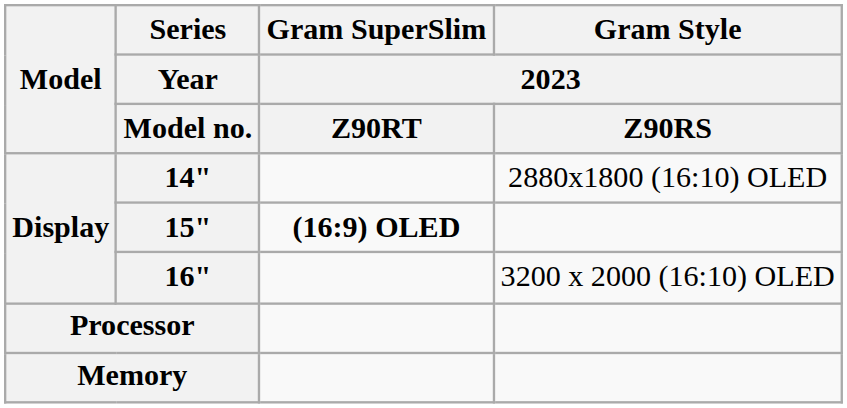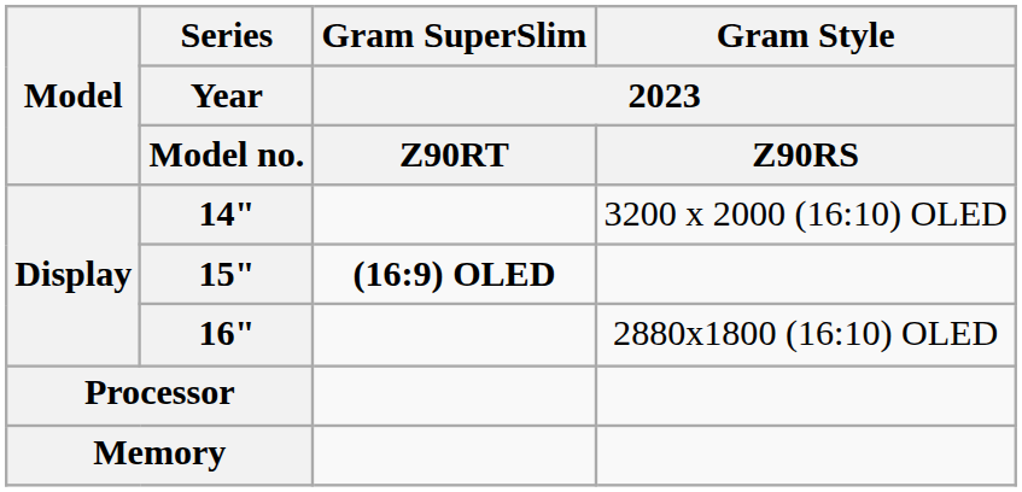14" | Gram Style / 2023 / Z90RS: 2880x1800 (16:10) OLED -> 3200 x 2000 (16:10) OLED
16" | Gram Style / 2023 / Z90RS: 3200 x 2000 (16:10) OLED -> 2880x1800 (16:10) OLED
